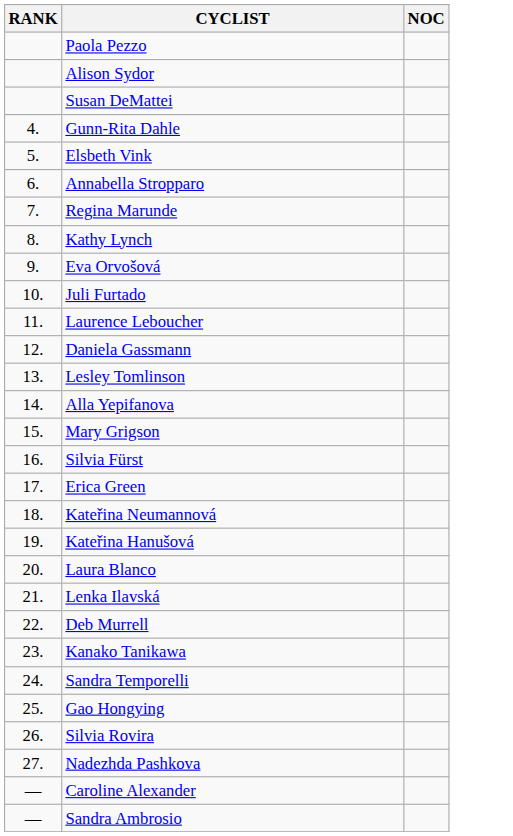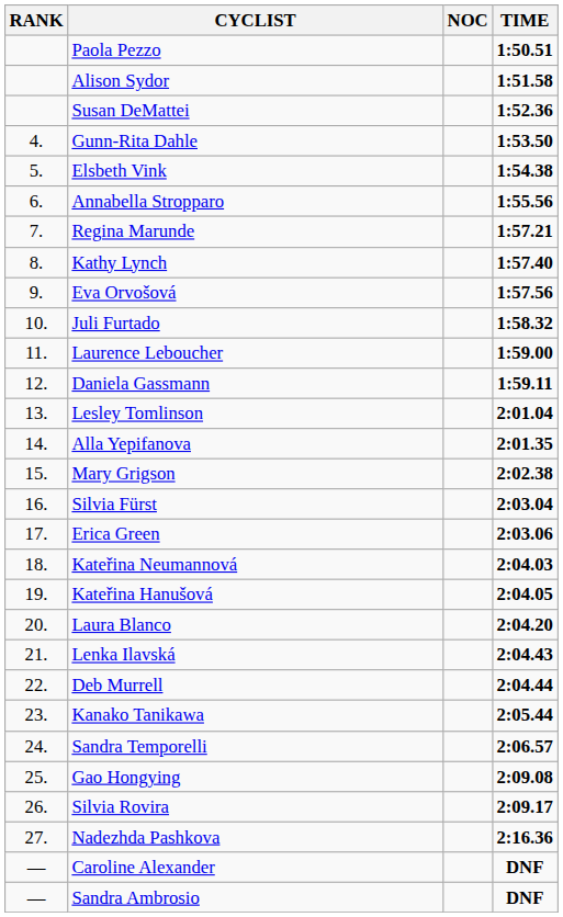+ column: TIME | 1:50.51 | 1:51.58 | 1:52.36 | 1:53.50 | 1:54.38 | 1:55.56 | 1:57.21 | 1:57.40 | 1:57.56 | 1:58.32 | 1:59.00 | 1:59.11 | 2:01.04 | 2:01.35 | 2:02.38 | 2:03.04 | 2:03.06 | 2:04.03 | 2:04.05 | 2:04.20 | 2:04.43 | 2:04.44 | 2:05.44 | 2:06.57 | 2:09.08 | 2:09.17 | 2:16.36 | DNF | DNF
